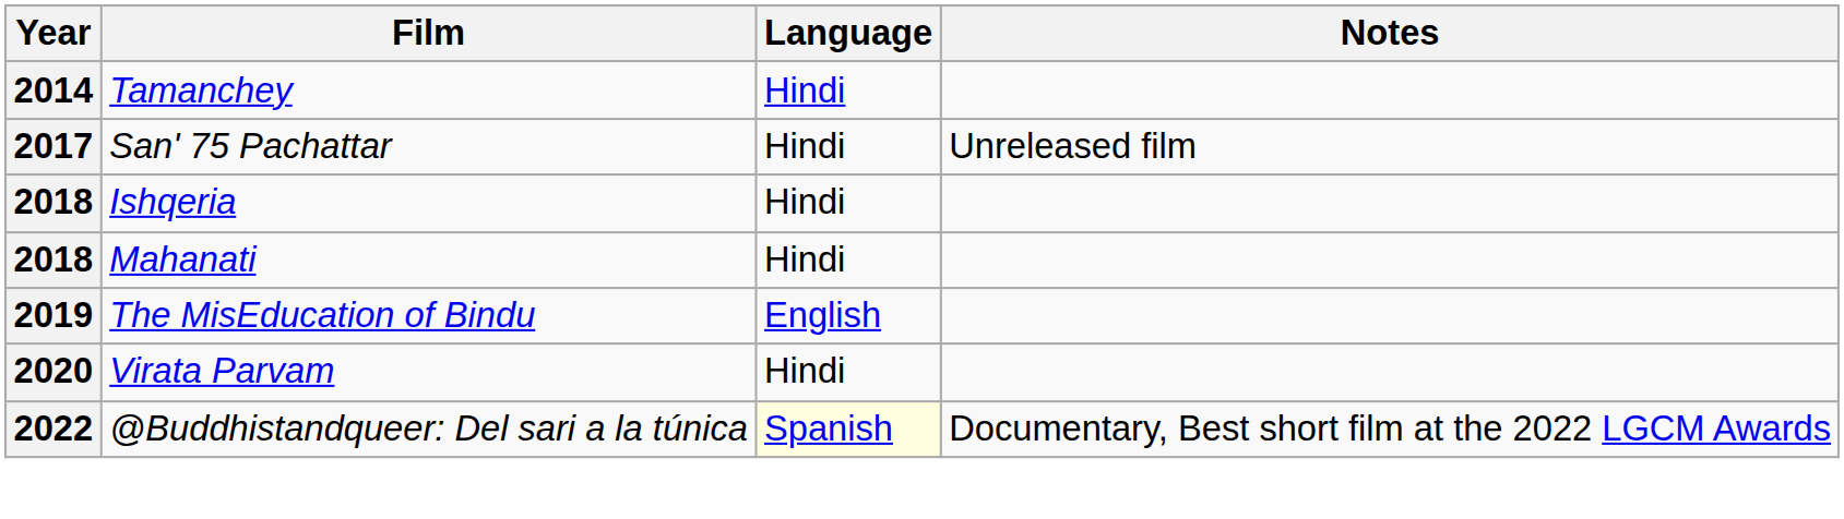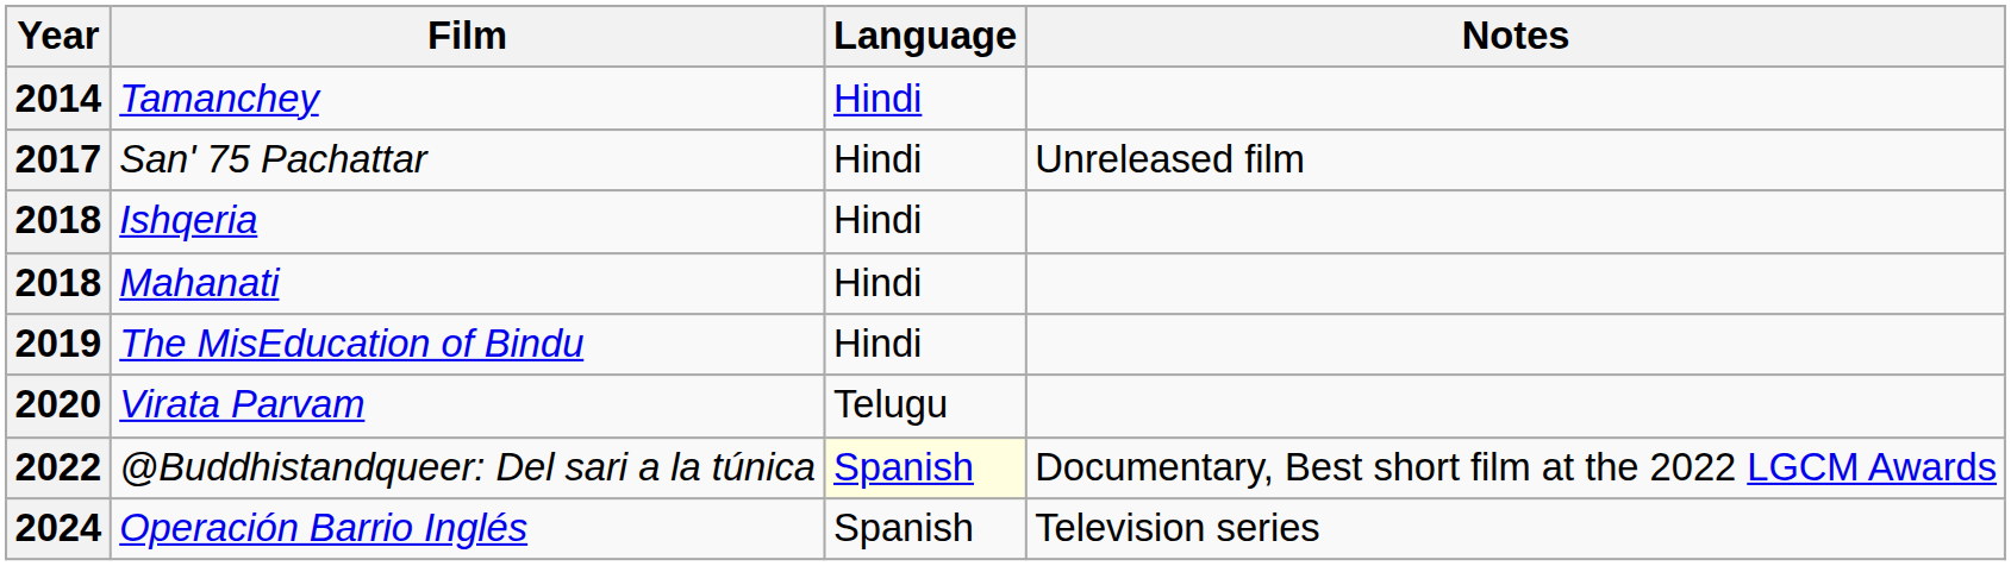The MisEducation of Bindu | Language: English -> Hindi
Virata Parvam | Language: Hindi -> Telugu
+ row: 2024 | Operación Barrio Inglés | Spanish | Television series
